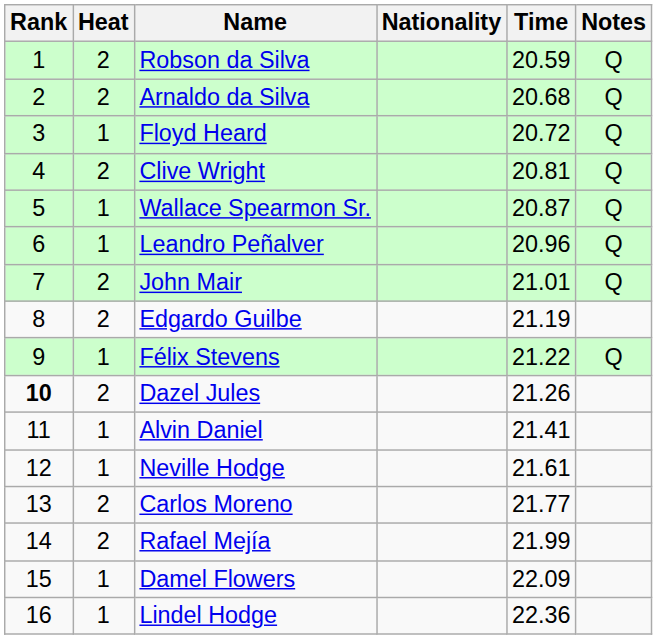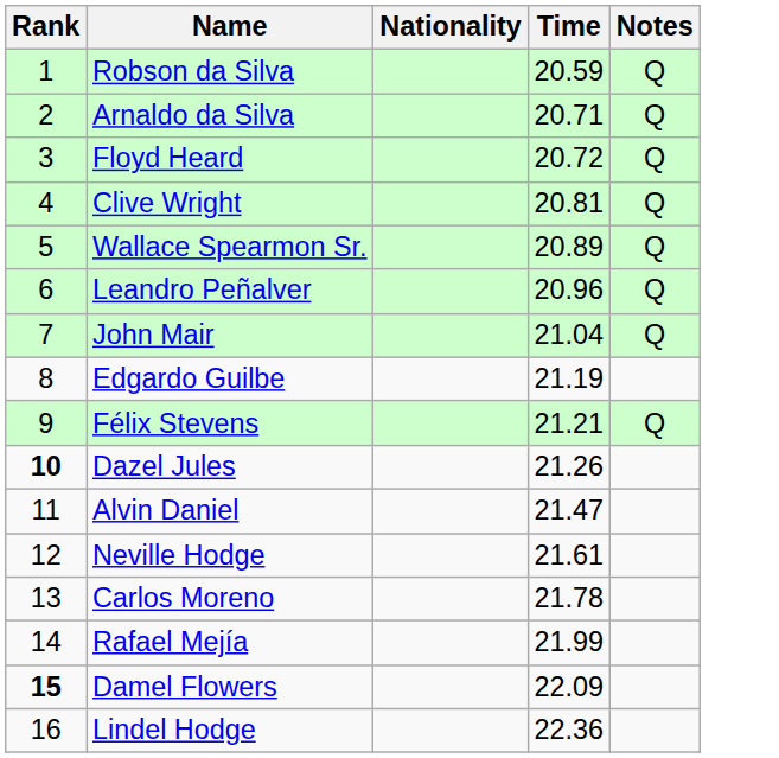- column: Heat | 2 | 2 | 1 | 2 | 1 | 1 | 2 | 2 | 1 | 2 | 1 | 1 | 2 | 2 | 1 | 1
Arnaldo da Silva | Time: 20.68 -> 20.71
Wallace Spearmon Sr. | Time: 20.87 -> 20.89
John Mair | Time: 21.01 -> 21.04
Félix Stevens | Time: 21.22 -> 21.21
Alvin Daniel | Time: 21.41 -> 21.47
Carlos Moreno | Time: 21.77 -> 21.78
Damel Flowers | Rank: normal -> bold
